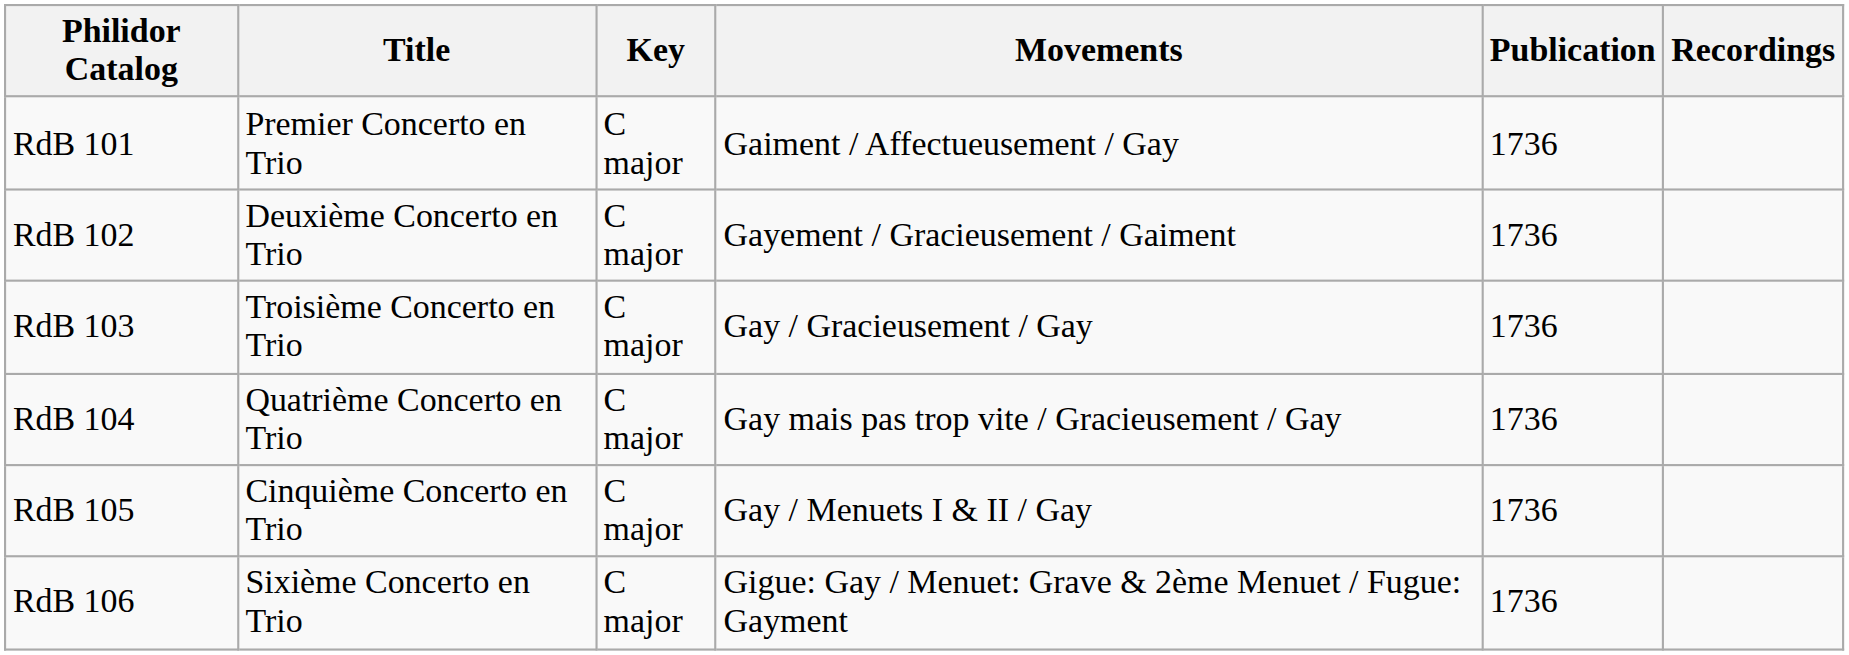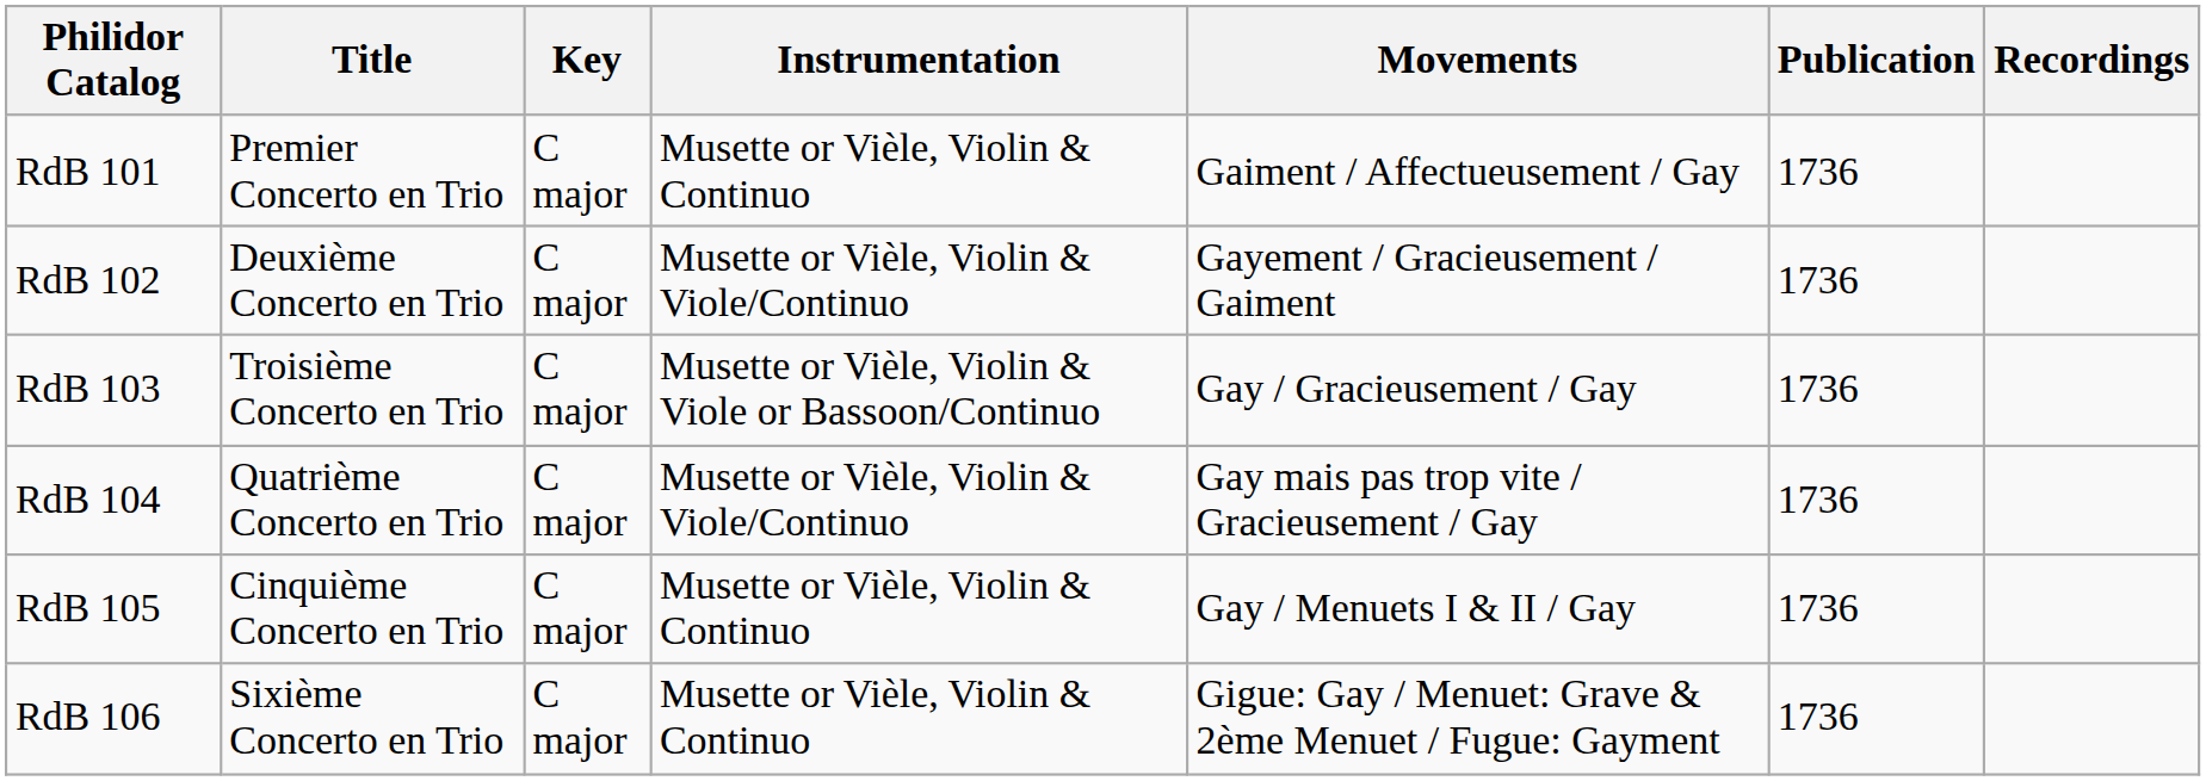+ column: Instrumentation | Musette or Vièle, Violin & Continuo | Musette or Vièle, Violin & Viole/Continuo | Musette or Vièle, Violin & Viole or Bassoon/Continuo | Musette or Vièle, Violin & Viole/Continuo | Musette or Vièle, Violin & Continuo | Musette or Vièle, Violin & Continuo
